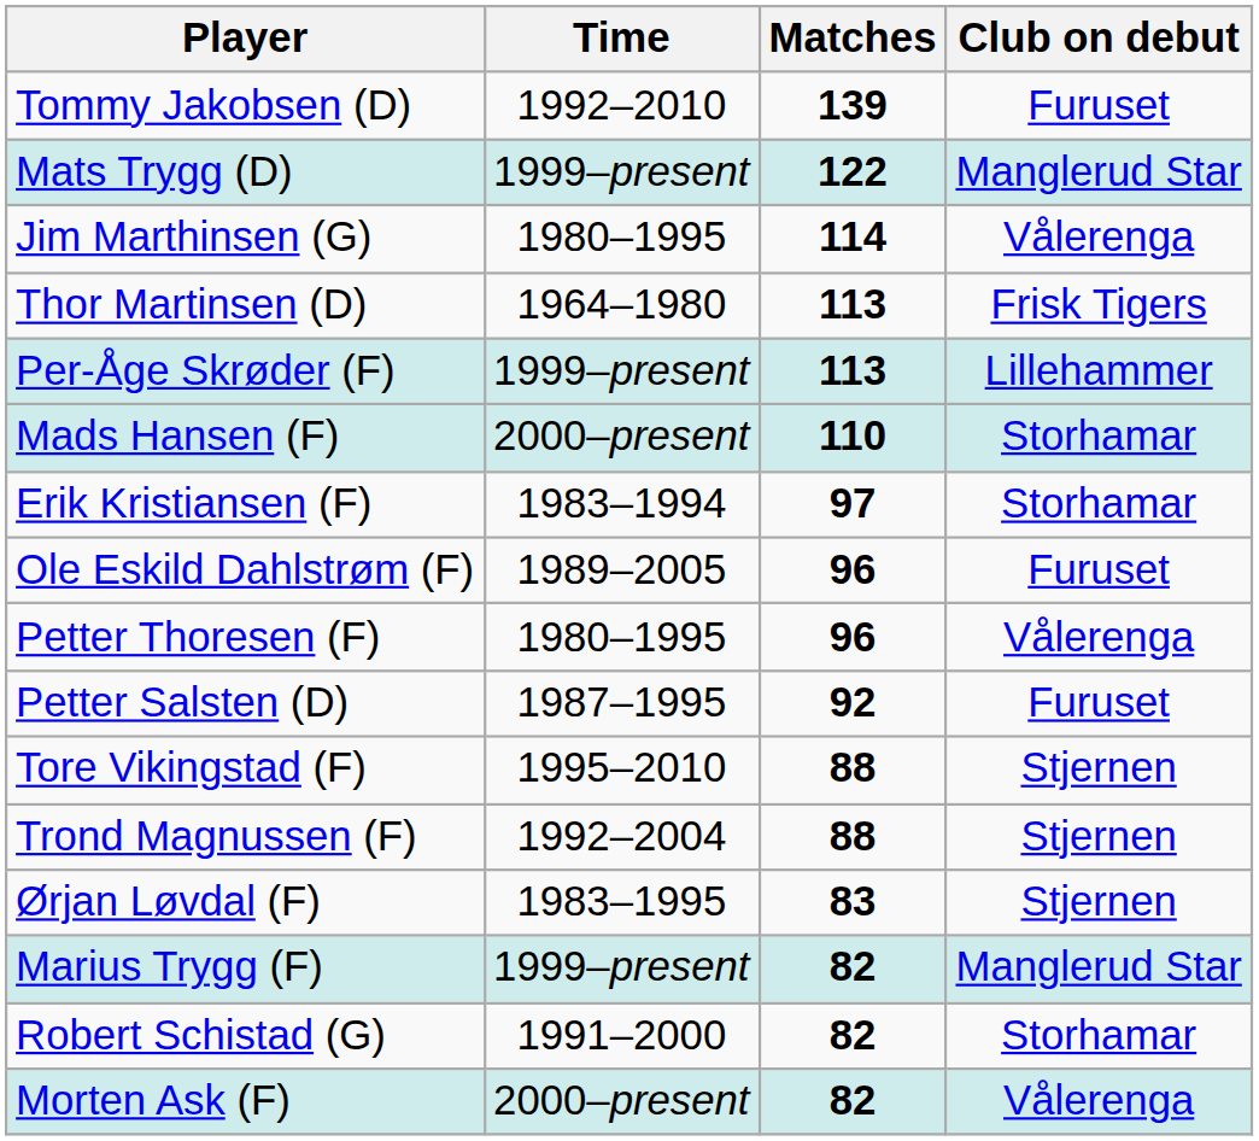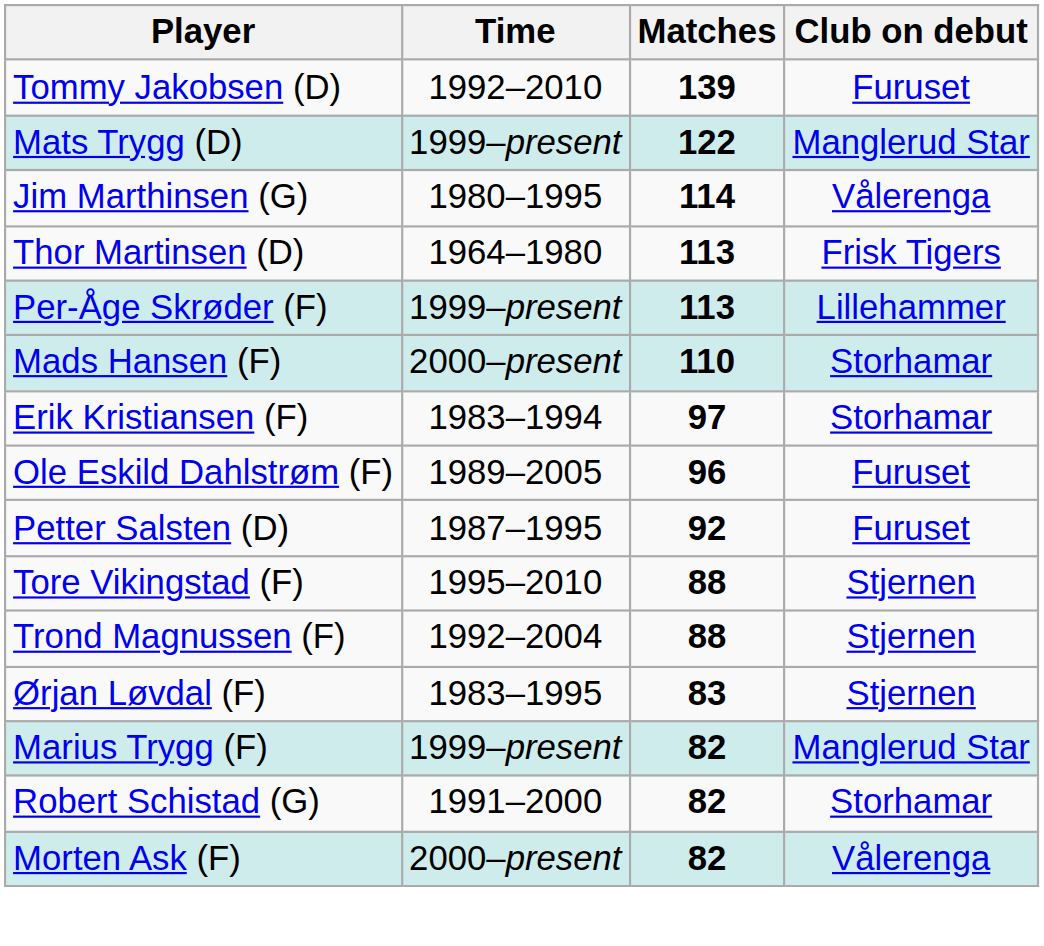- row: Petter Thoresen (F) | 1980–1995 | 96 | Vålerenga
